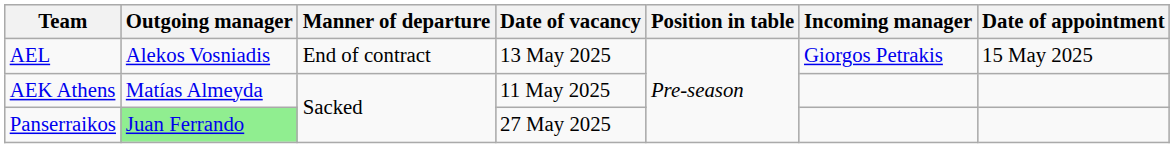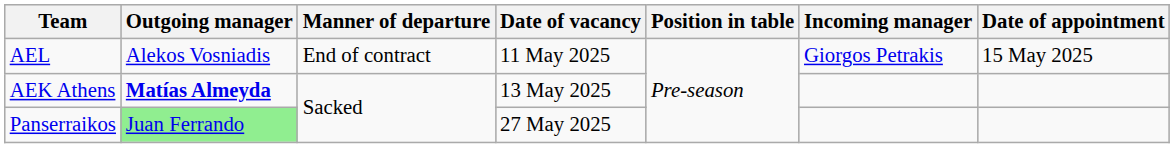AEL | Date of vacancy: 13 May 2025 -> 11 May 2025
AEK Athens | Outgoing manager: normal -> bold
AEK Athens | Date of vacancy: 11 May 2025 -> 13 May 2025
